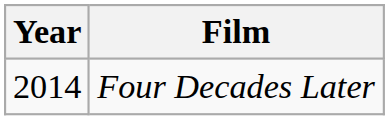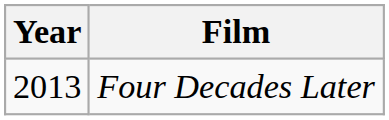Four Decades Later | Year: 2014 -> 2013
